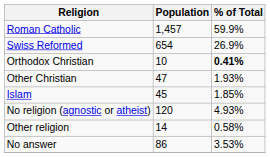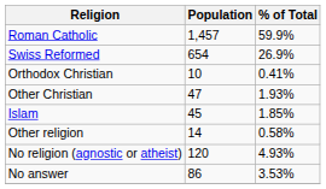Orthodox Christian | % of Total: bold -> normal
rows swapped: Other religion <-> No religion (agnostic or atheist)
